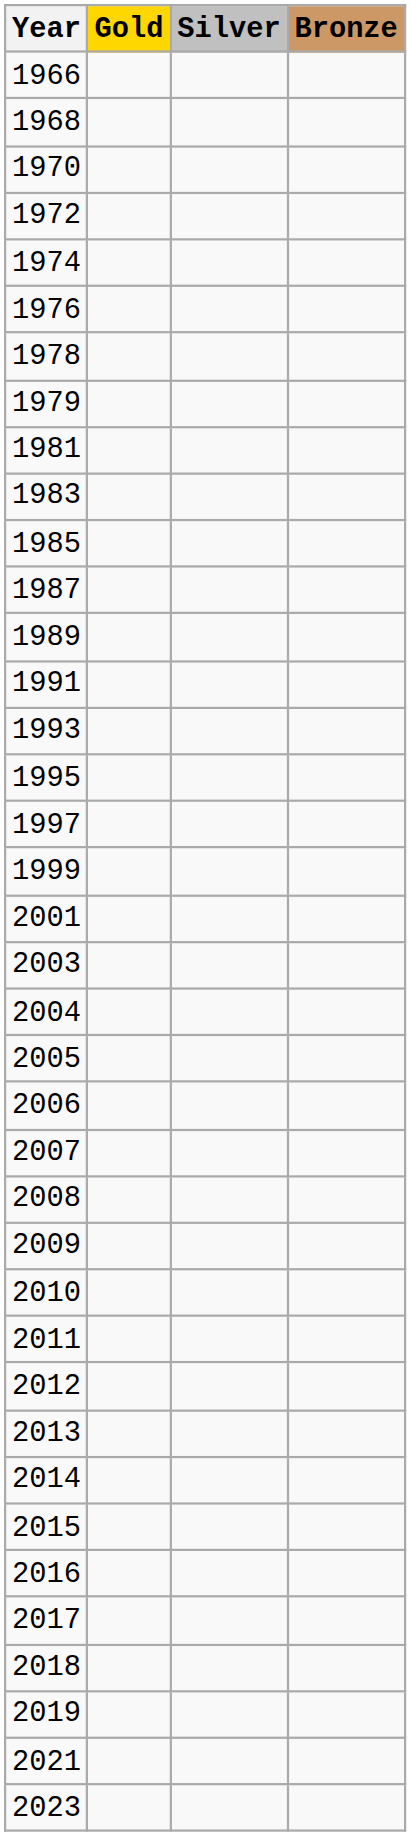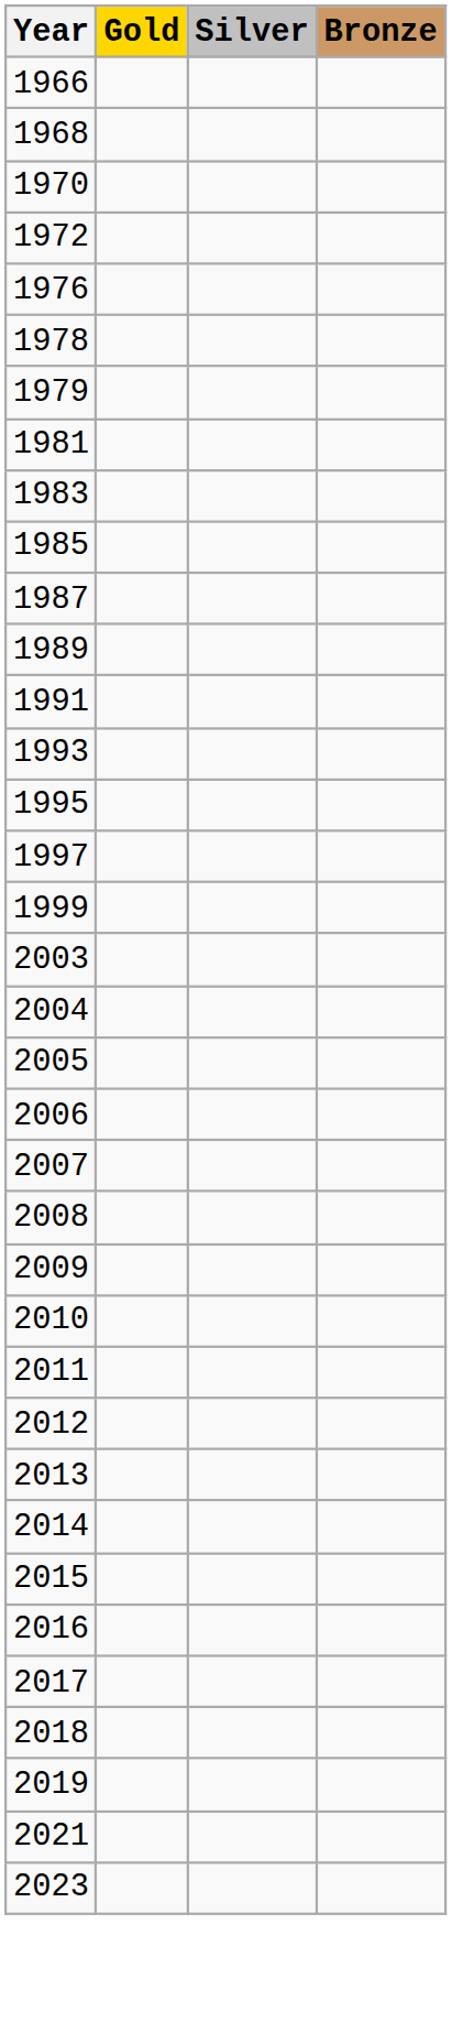- row: 1974
- row: 2001
